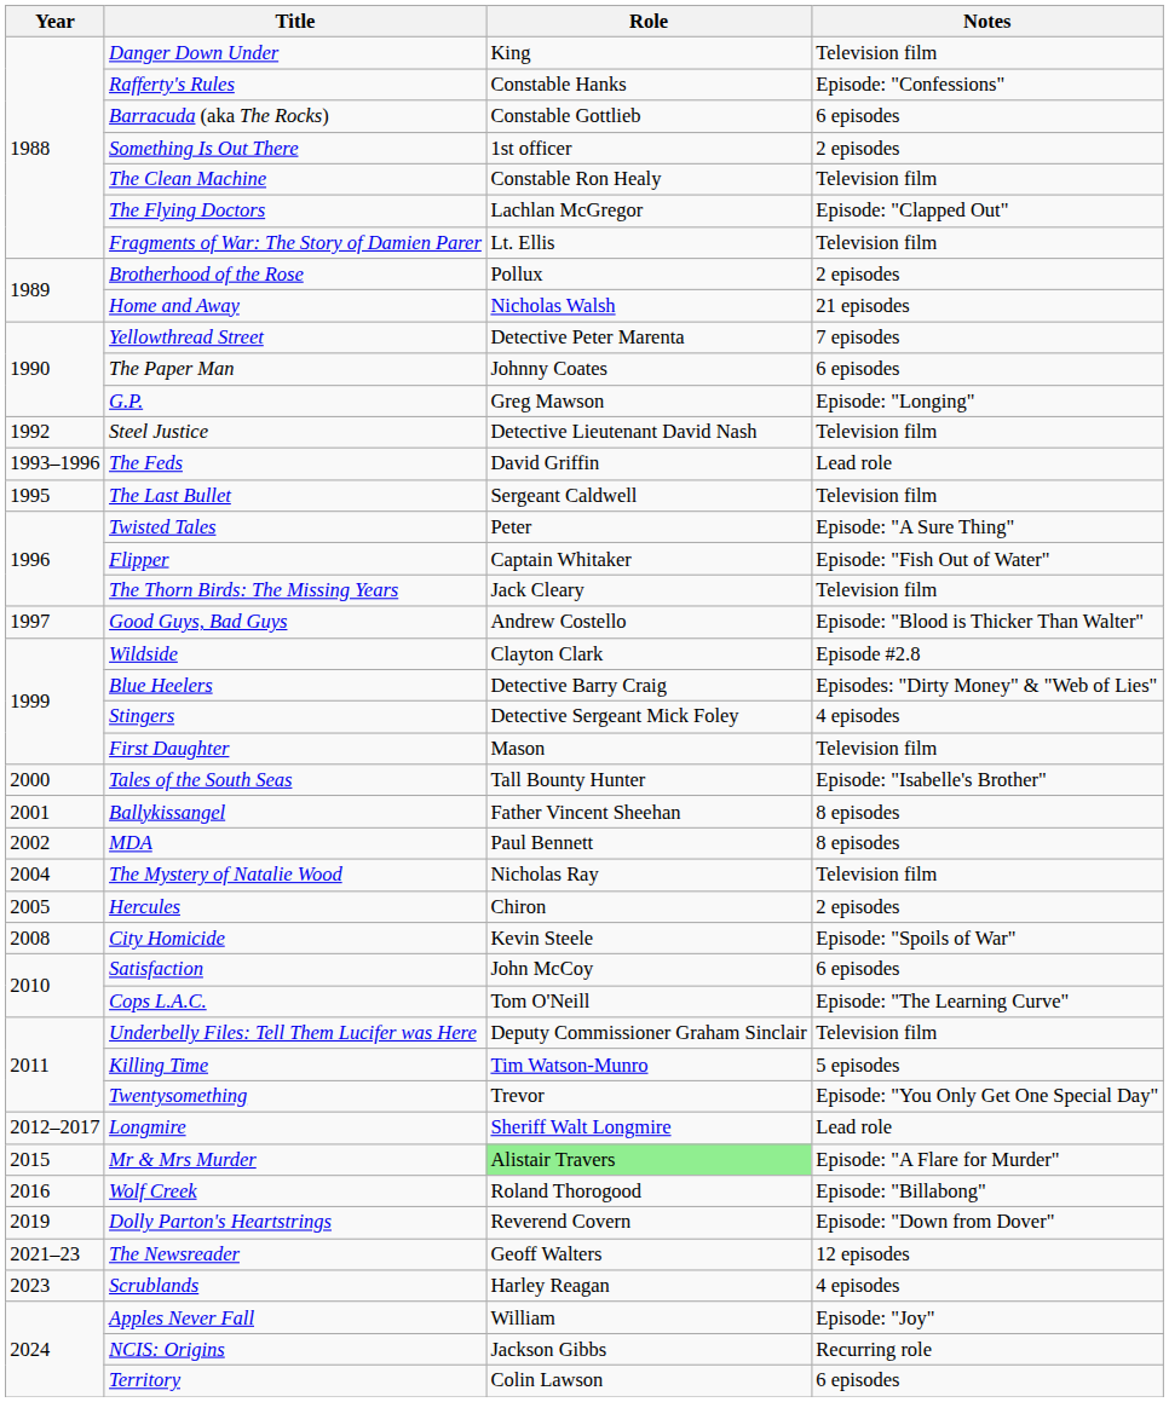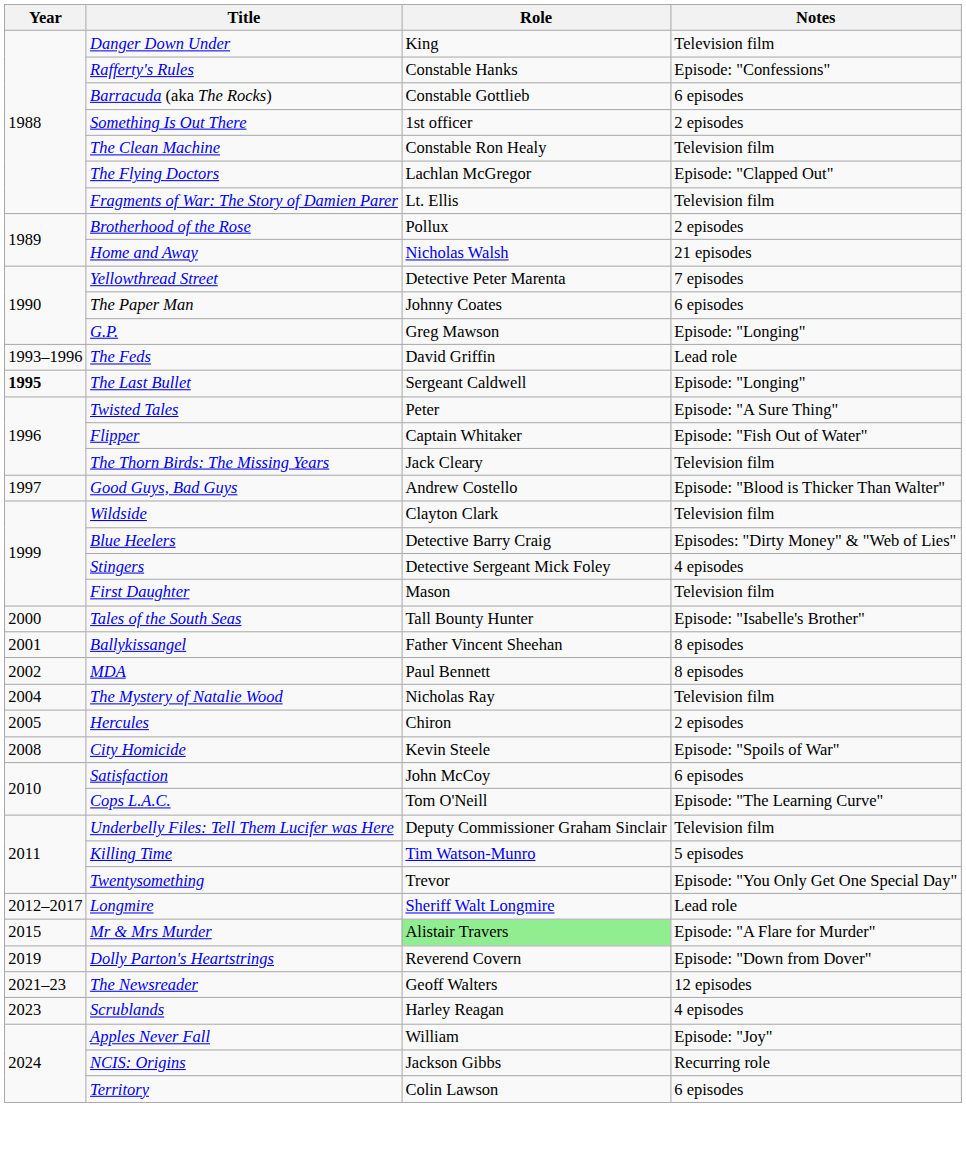- row: 1992 | Steel Justice | Detective Lieutenant David Nash | Television film
The Last Bullet | Year: normal -> bold
The Last Bullet | Notes: Television film -> Episode: "Longing"
Wildside | Notes: Episode #2.8 -> Television film
- row: 2016 | Wolf Creek | Roland Thorogood | Episode: "Billabong"
